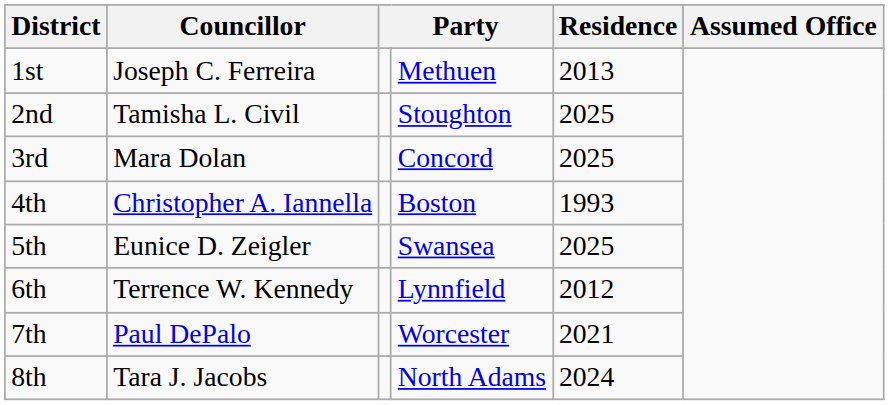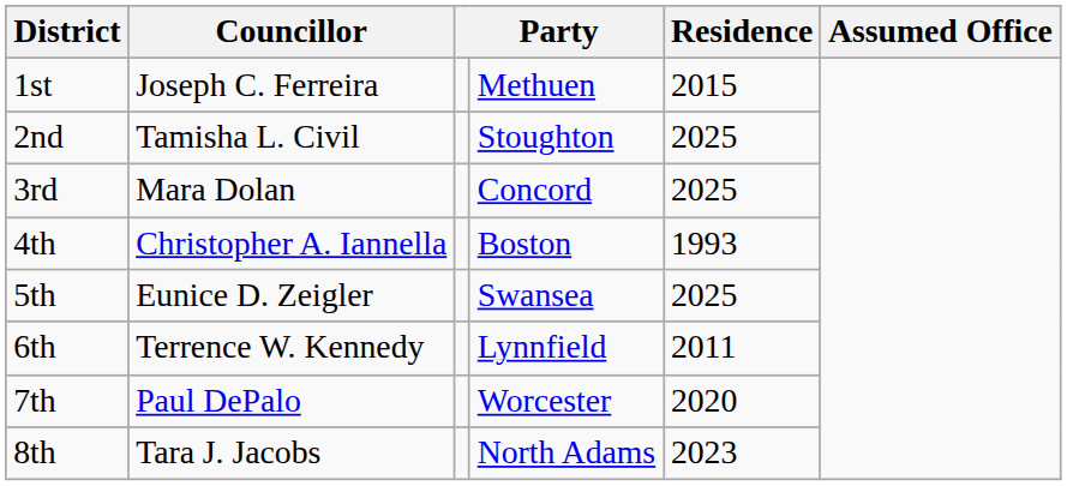1st | Residence: 2013 -> 2015
6th | Residence: 2012 -> 2011
7th | Residence: 2021 -> 2020
8th | Residence: 2024 -> 2023
